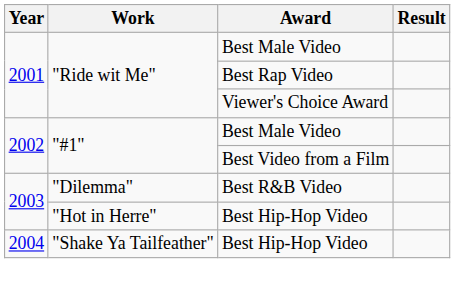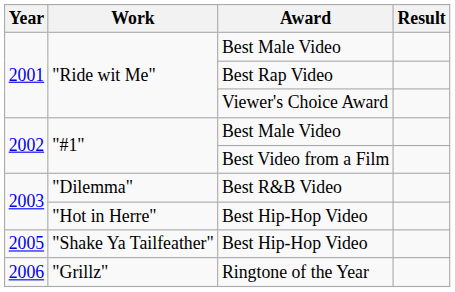"Shake Ya Tailfeather" / Best Hip-Hop Video | Year: 2004 -> 2005
+ row: 2006 | "Grillz" | Ringtone of the Year
